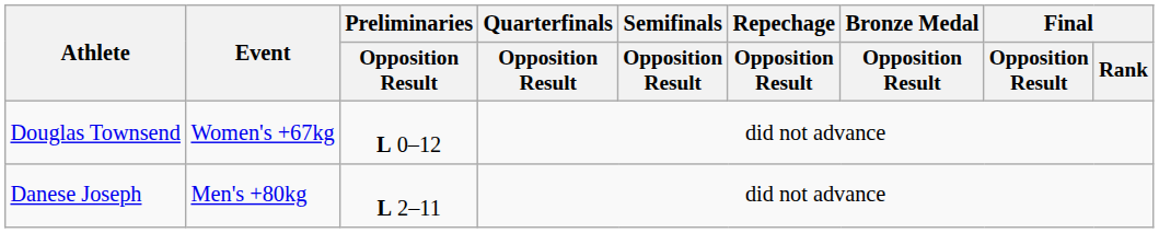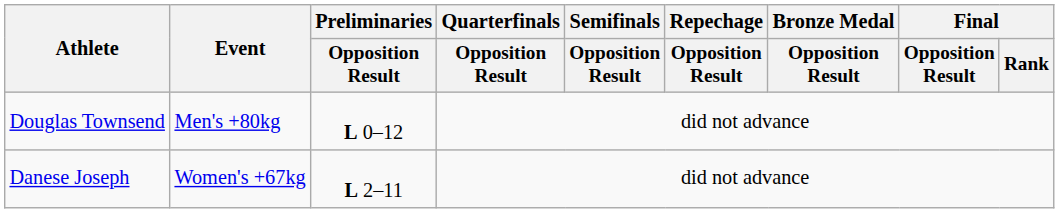Douglas Townsend | Event: Women's +67kg -> Men's +80kg
Danese Joseph | Event: Men's +80kg -> Women's +67kg
